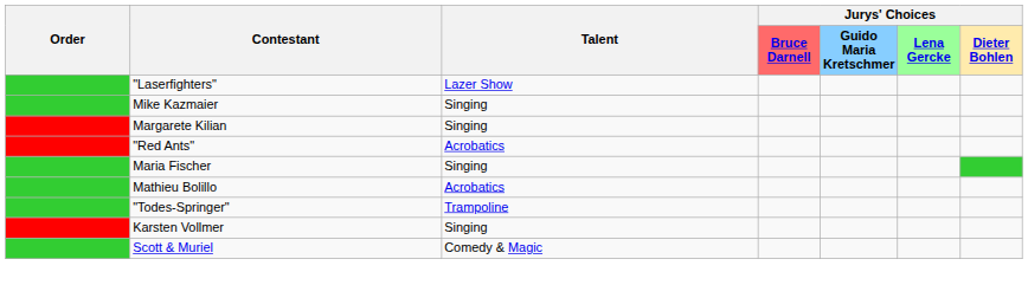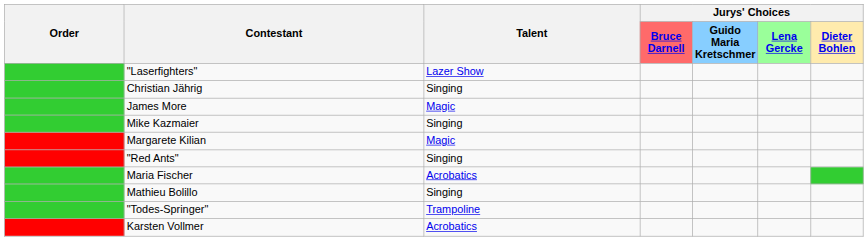+ row: Christian Jährig | Singing
+ row: James More | Magic
Margarete Kilian | Talent: Singing -> Magic
"Red Ants" | Talent: Acrobatics -> Singing
Maria Fischer | Talent: Singing -> Acrobatics
Mathieu Bolillo | Talent: Acrobatics -> Singing
Karsten Vollmer | Talent: Singing -> Acrobatics
- row: Scott & Muriel | Comedy & Magic
